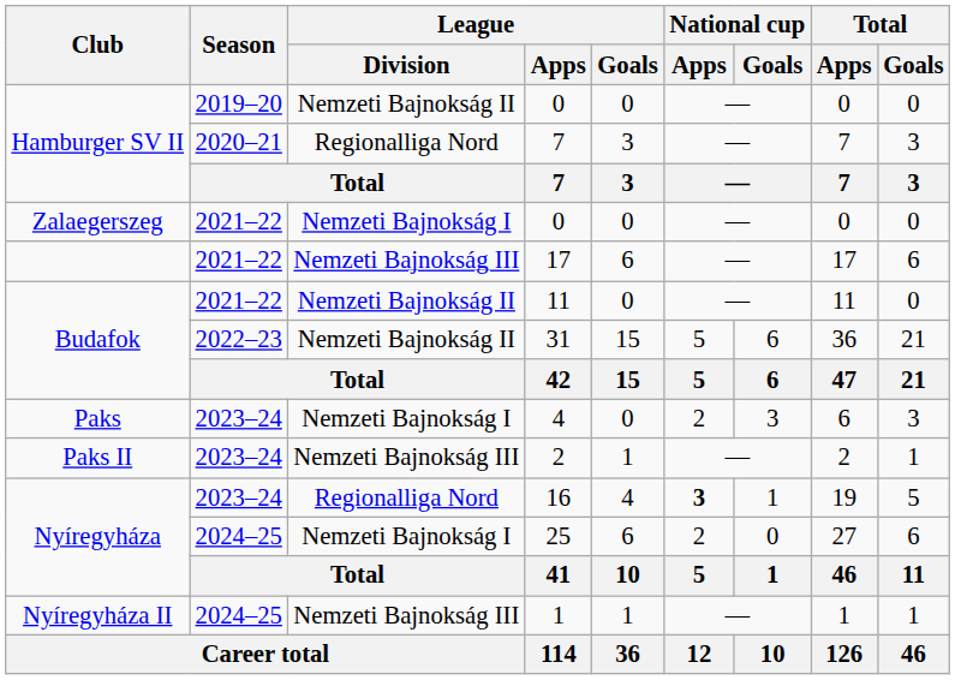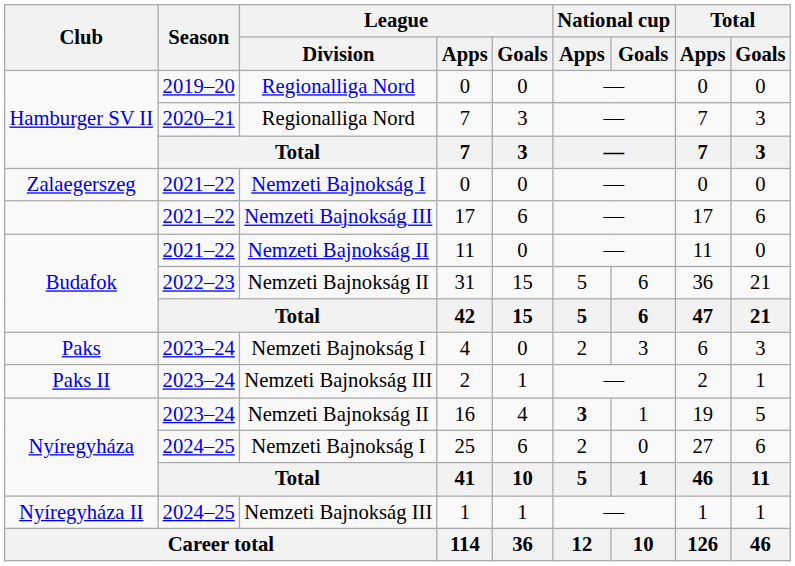Hamburger SV II / 0 | League / Division: Nemzeti Bajnokság II -> Regionalliga Nord
16 | League / Division: Regionalliga Nord -> Nemzeti Bajnokság II
